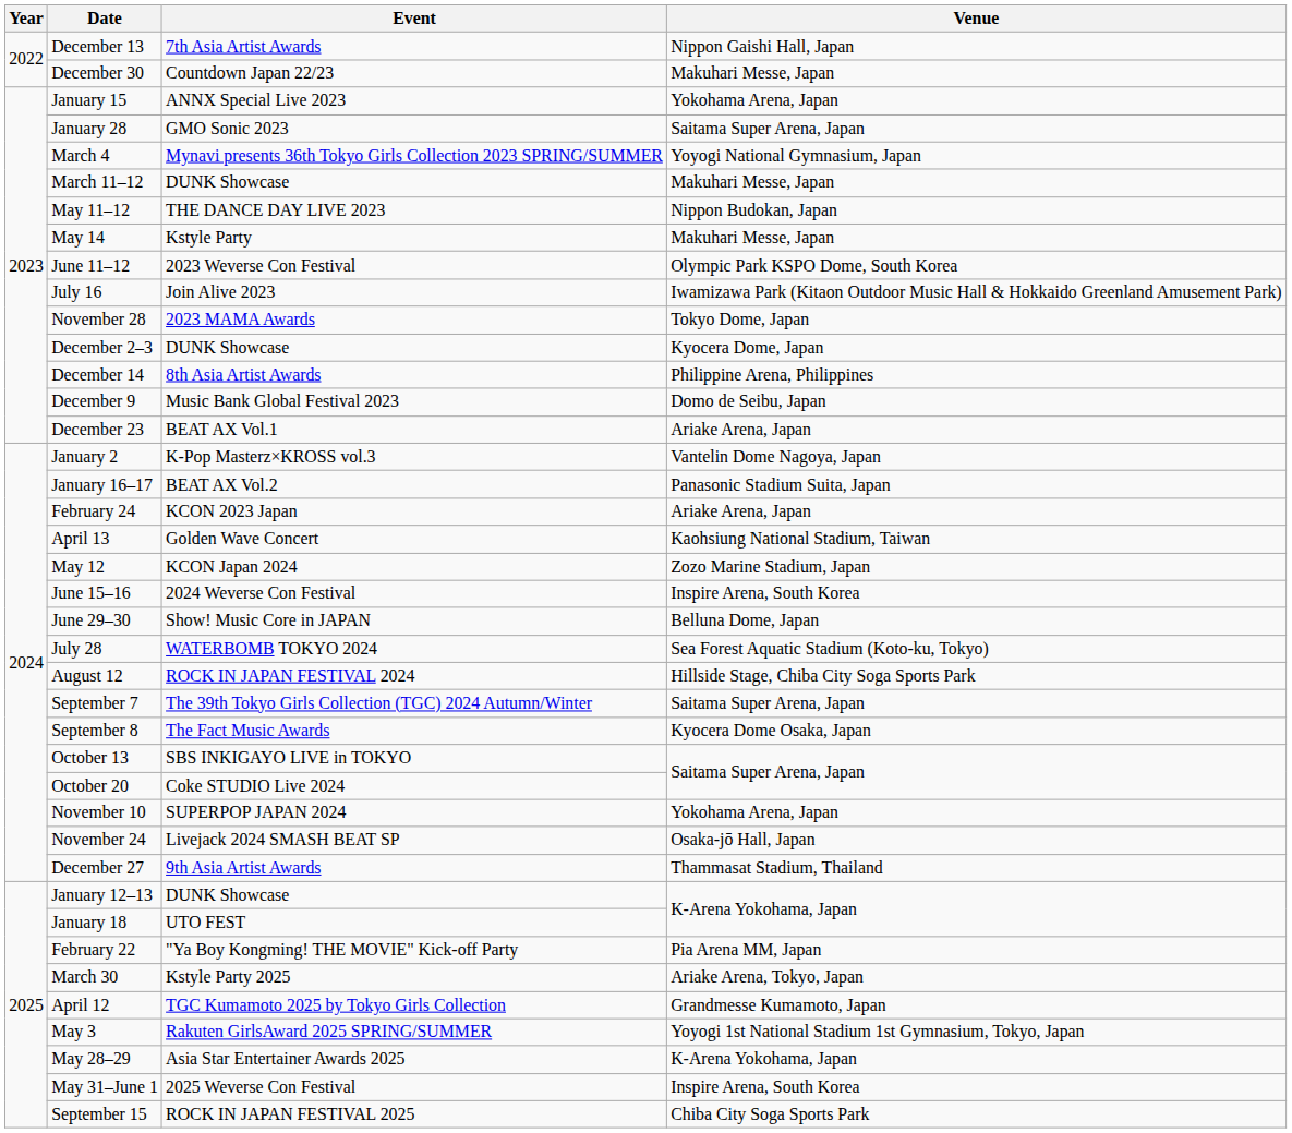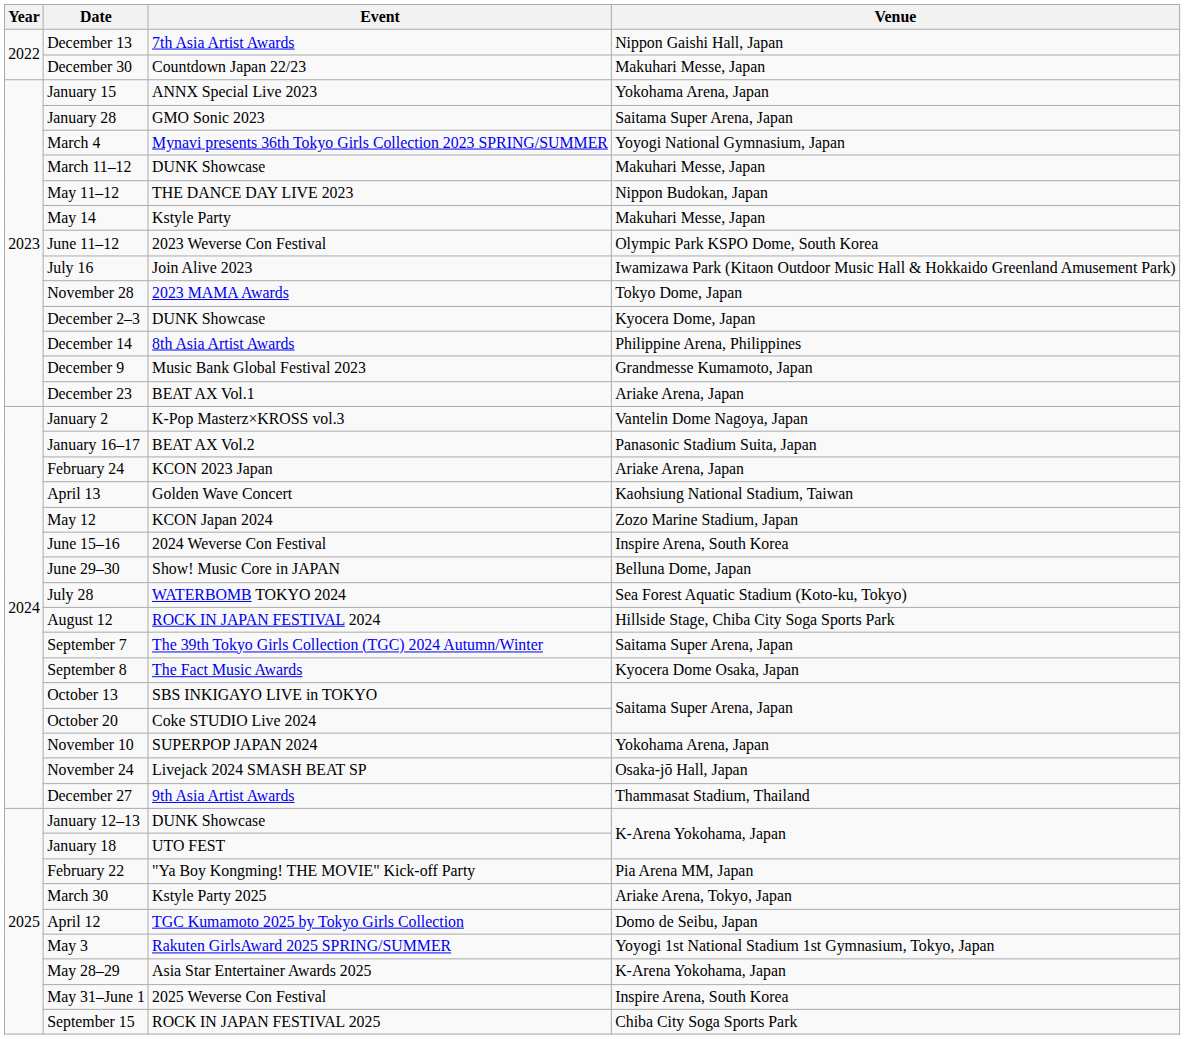December 9 | Venue: Domo de Seibu, Japan -> Grandmesse Kumamoto, Japan
April 12 | Venue: Grandmesse Kumamoto, Japan -> Domo de Seibu, Japan
